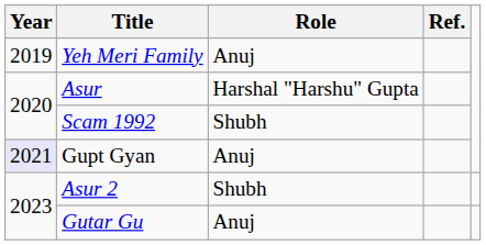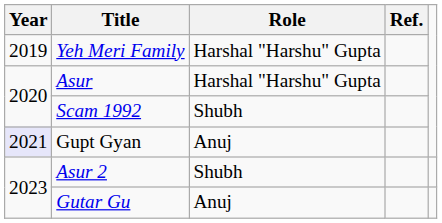Yeh Meri Family | Role: Anuj -> Harshal "Harshu" Gupta
